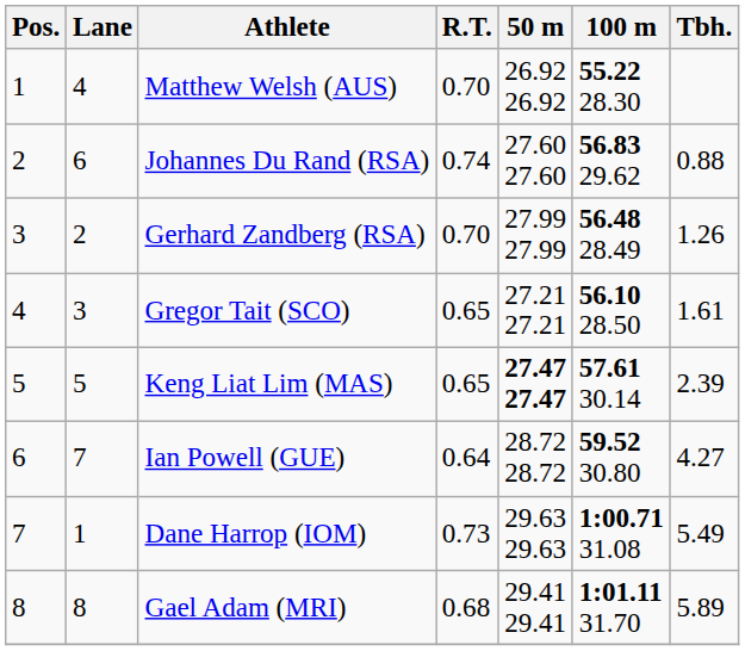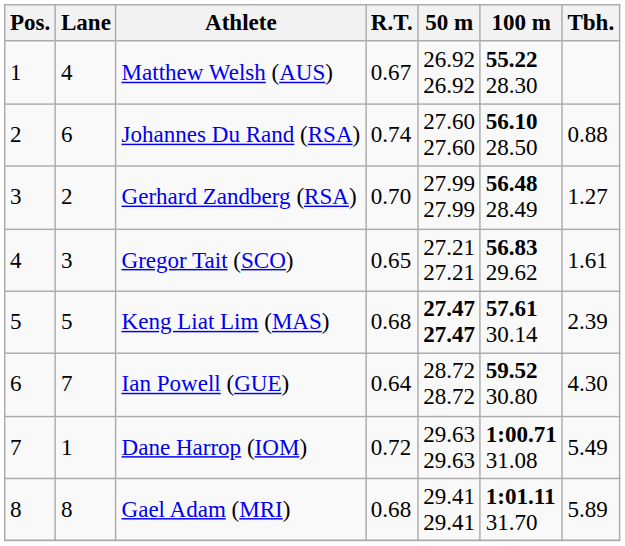Matthew Welsh (AUS) | R.T.: 0.70 -> 0.67
Johannes Du Rand (RSA) | 100 m: 56.83 29.62 -> 56.10 28.50
Gerhard Zandberg (RSA) | Tbh.: 1.26 -> 1.27
Gregor Tait (SCO) | 100 m: 56.10 28.50 -> 56.83 29.62
Keng Liat Lim (MAS) | R.T.: 0.65 -> 0.68
Ian Powell (GUE) | Tbh.: 4.27 -> 4.30
Dane Harrop (IOM) | R.T.: 0.73 -> 0.72
